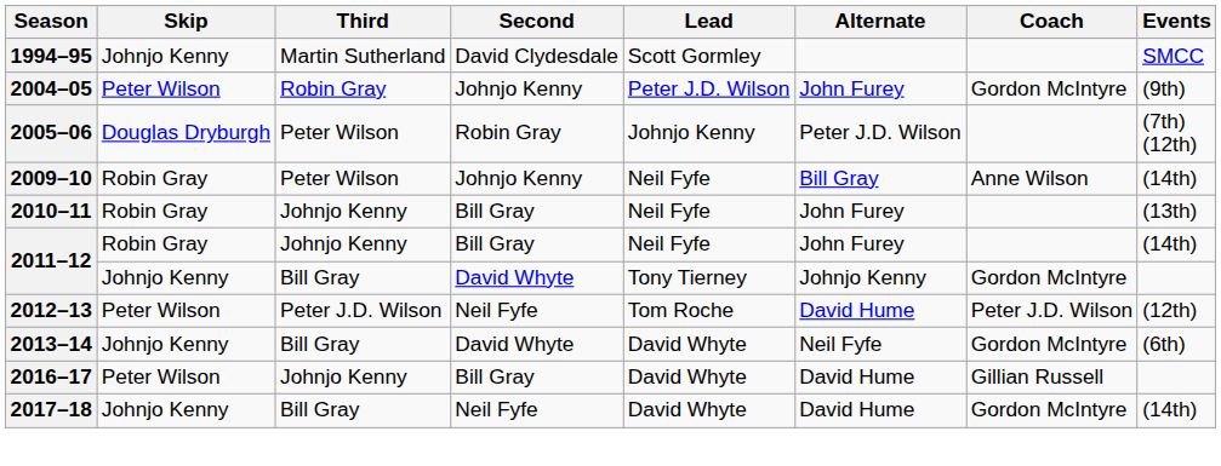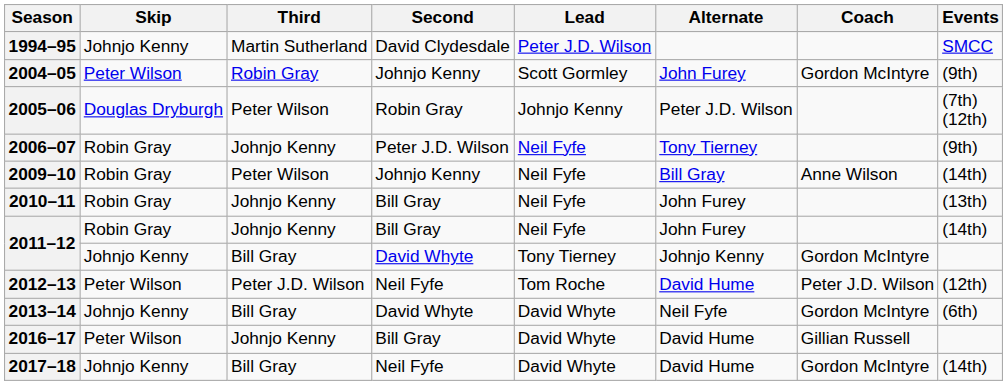1994–95 | Lead: Scott Gormley -> Peter J.D. Wilson
2004–05 | Lead: Peter J.D. Wilson -> Scott Gormley
+ row: 2006–07 | Robin Gray | Johnjo Kenny | Peter J.D. Wilson | Neil Fyfe | Tony Tierney | (9th)
